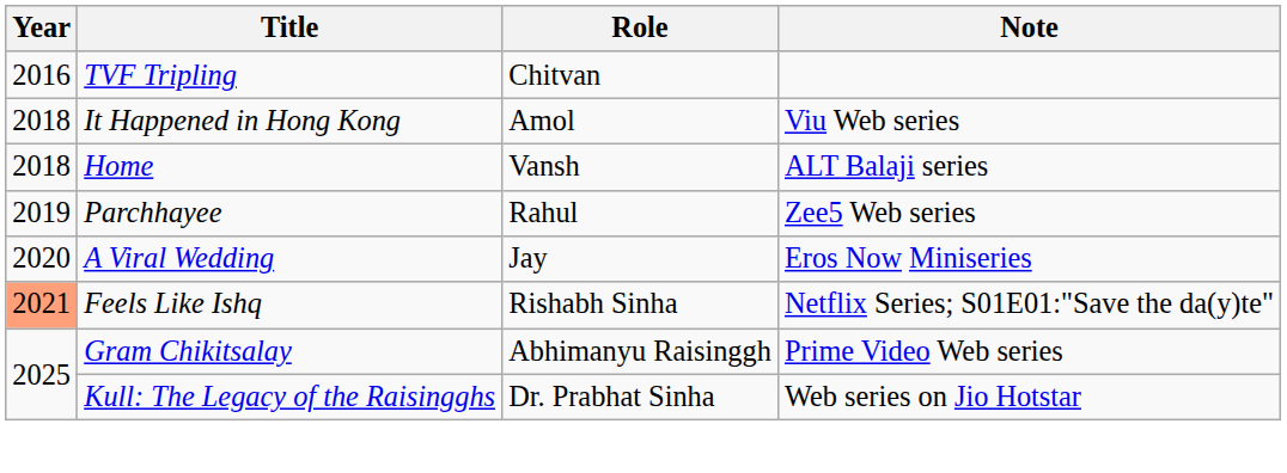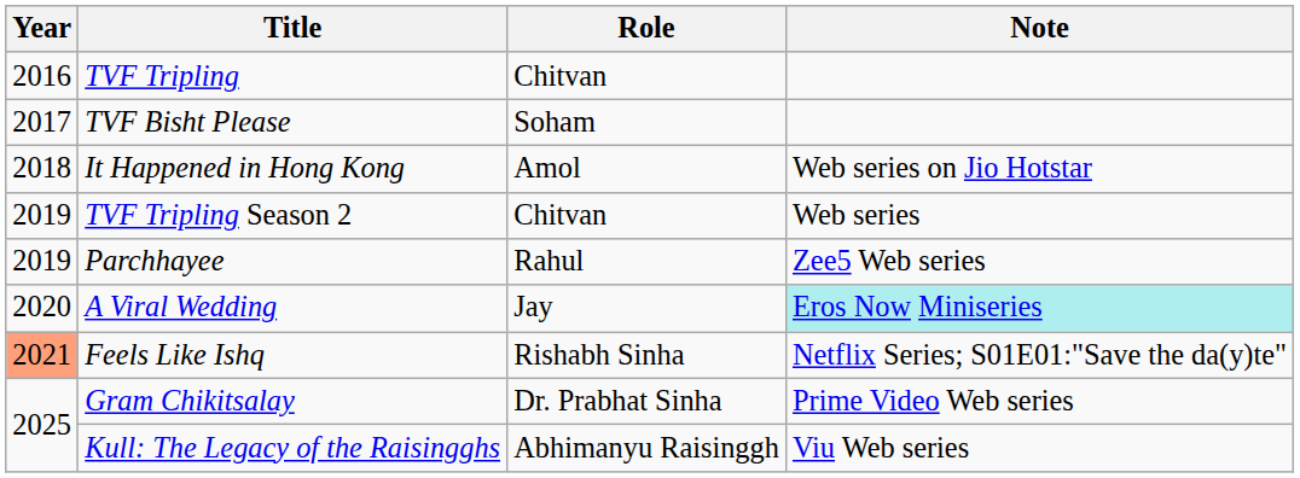+ row: 2017 | TVF Bisht Please | Soham
It Happened in Hong Kong | Note: Viu Web series -> Web series on Jio Hotstar
- row: 2018 | Home | Vansh | ALT Balaji series
+ row: 2019 | TVF Tripling Season 2 | Chitvan | Web series
A Viral Wedding | Note: no background -> paleturquoise background
Gram Chikitsalay | Role: Abhimanyu Raisinggh -> Dr. Prabhat Sinha
Kull: The Legacy of the Raisingghs | Role: Dr. Prabhat Sinha -> Abhimanyu Raisinggh
Kull: The Legacy of the Raisingghs | Note: Web series on Jio Hotstar -> Viu Web series
